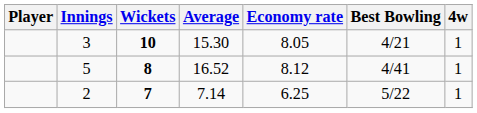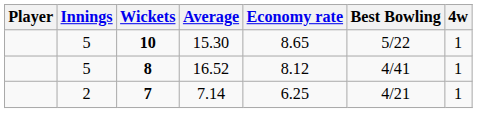10 | Innings: 3 -> 5
10 | Economy rate: 8.05 -> 8.65
10 | Best Bowling: 4/21 -> 5/22
7 | Best Bowling: 5/22 -> 4/21
